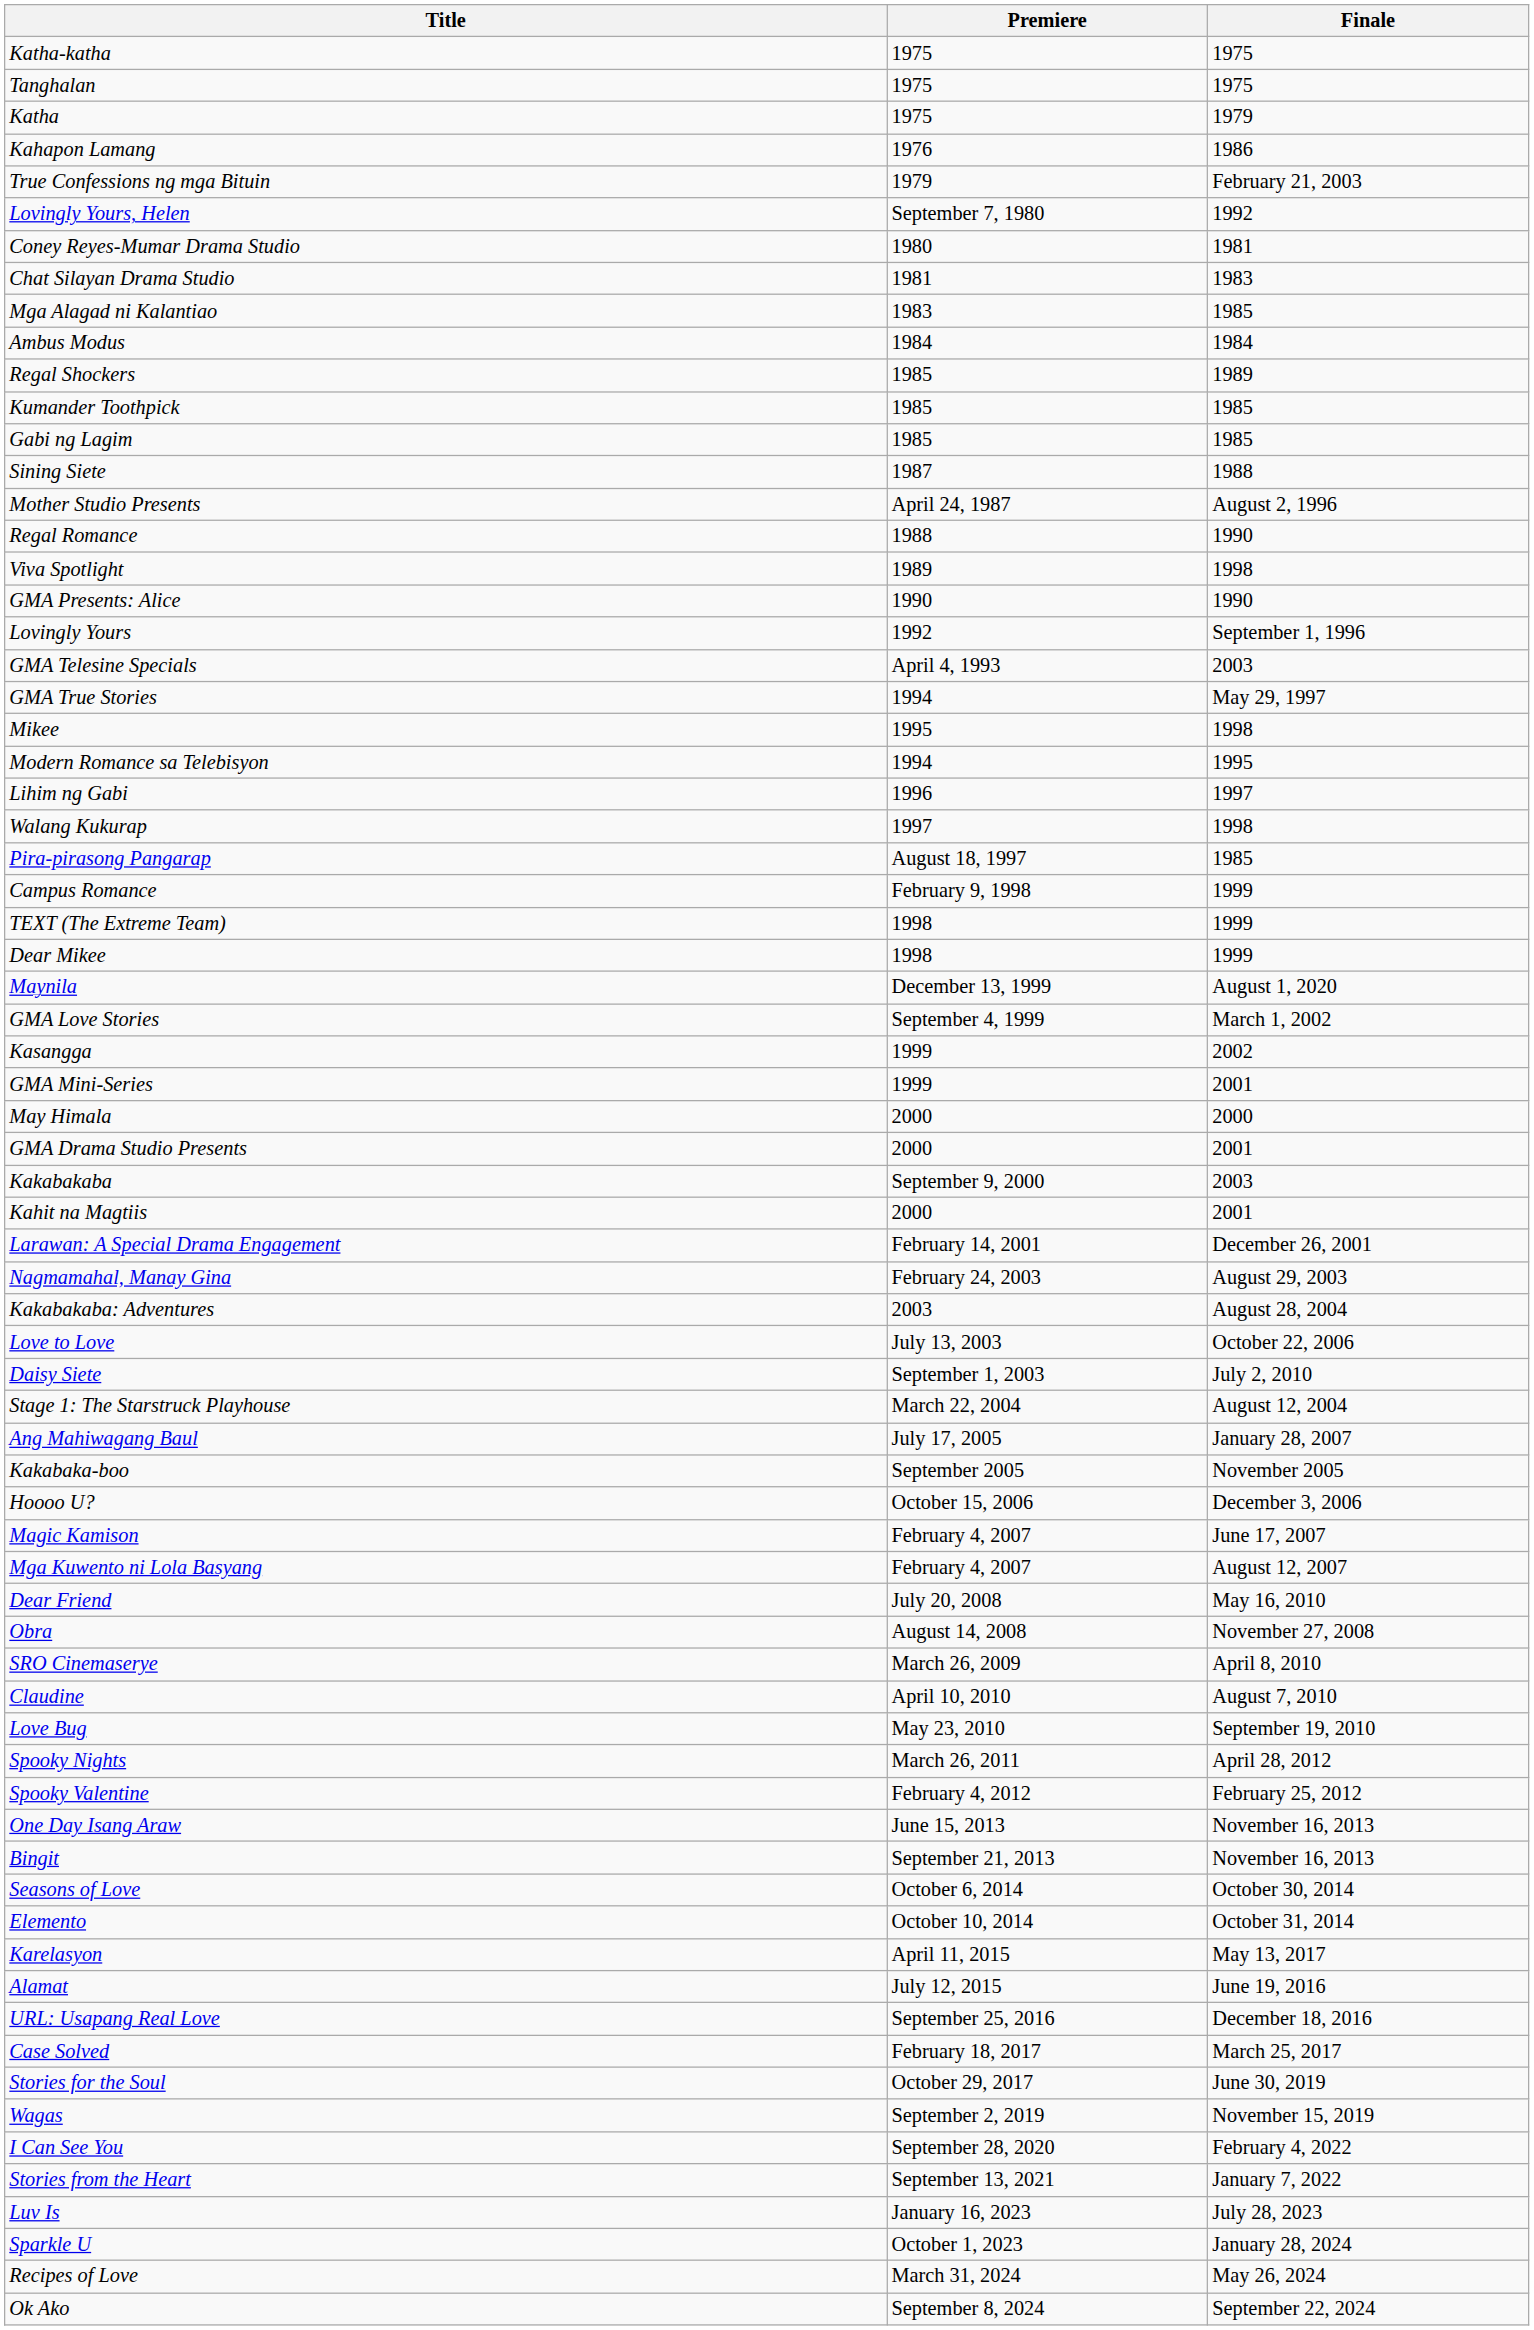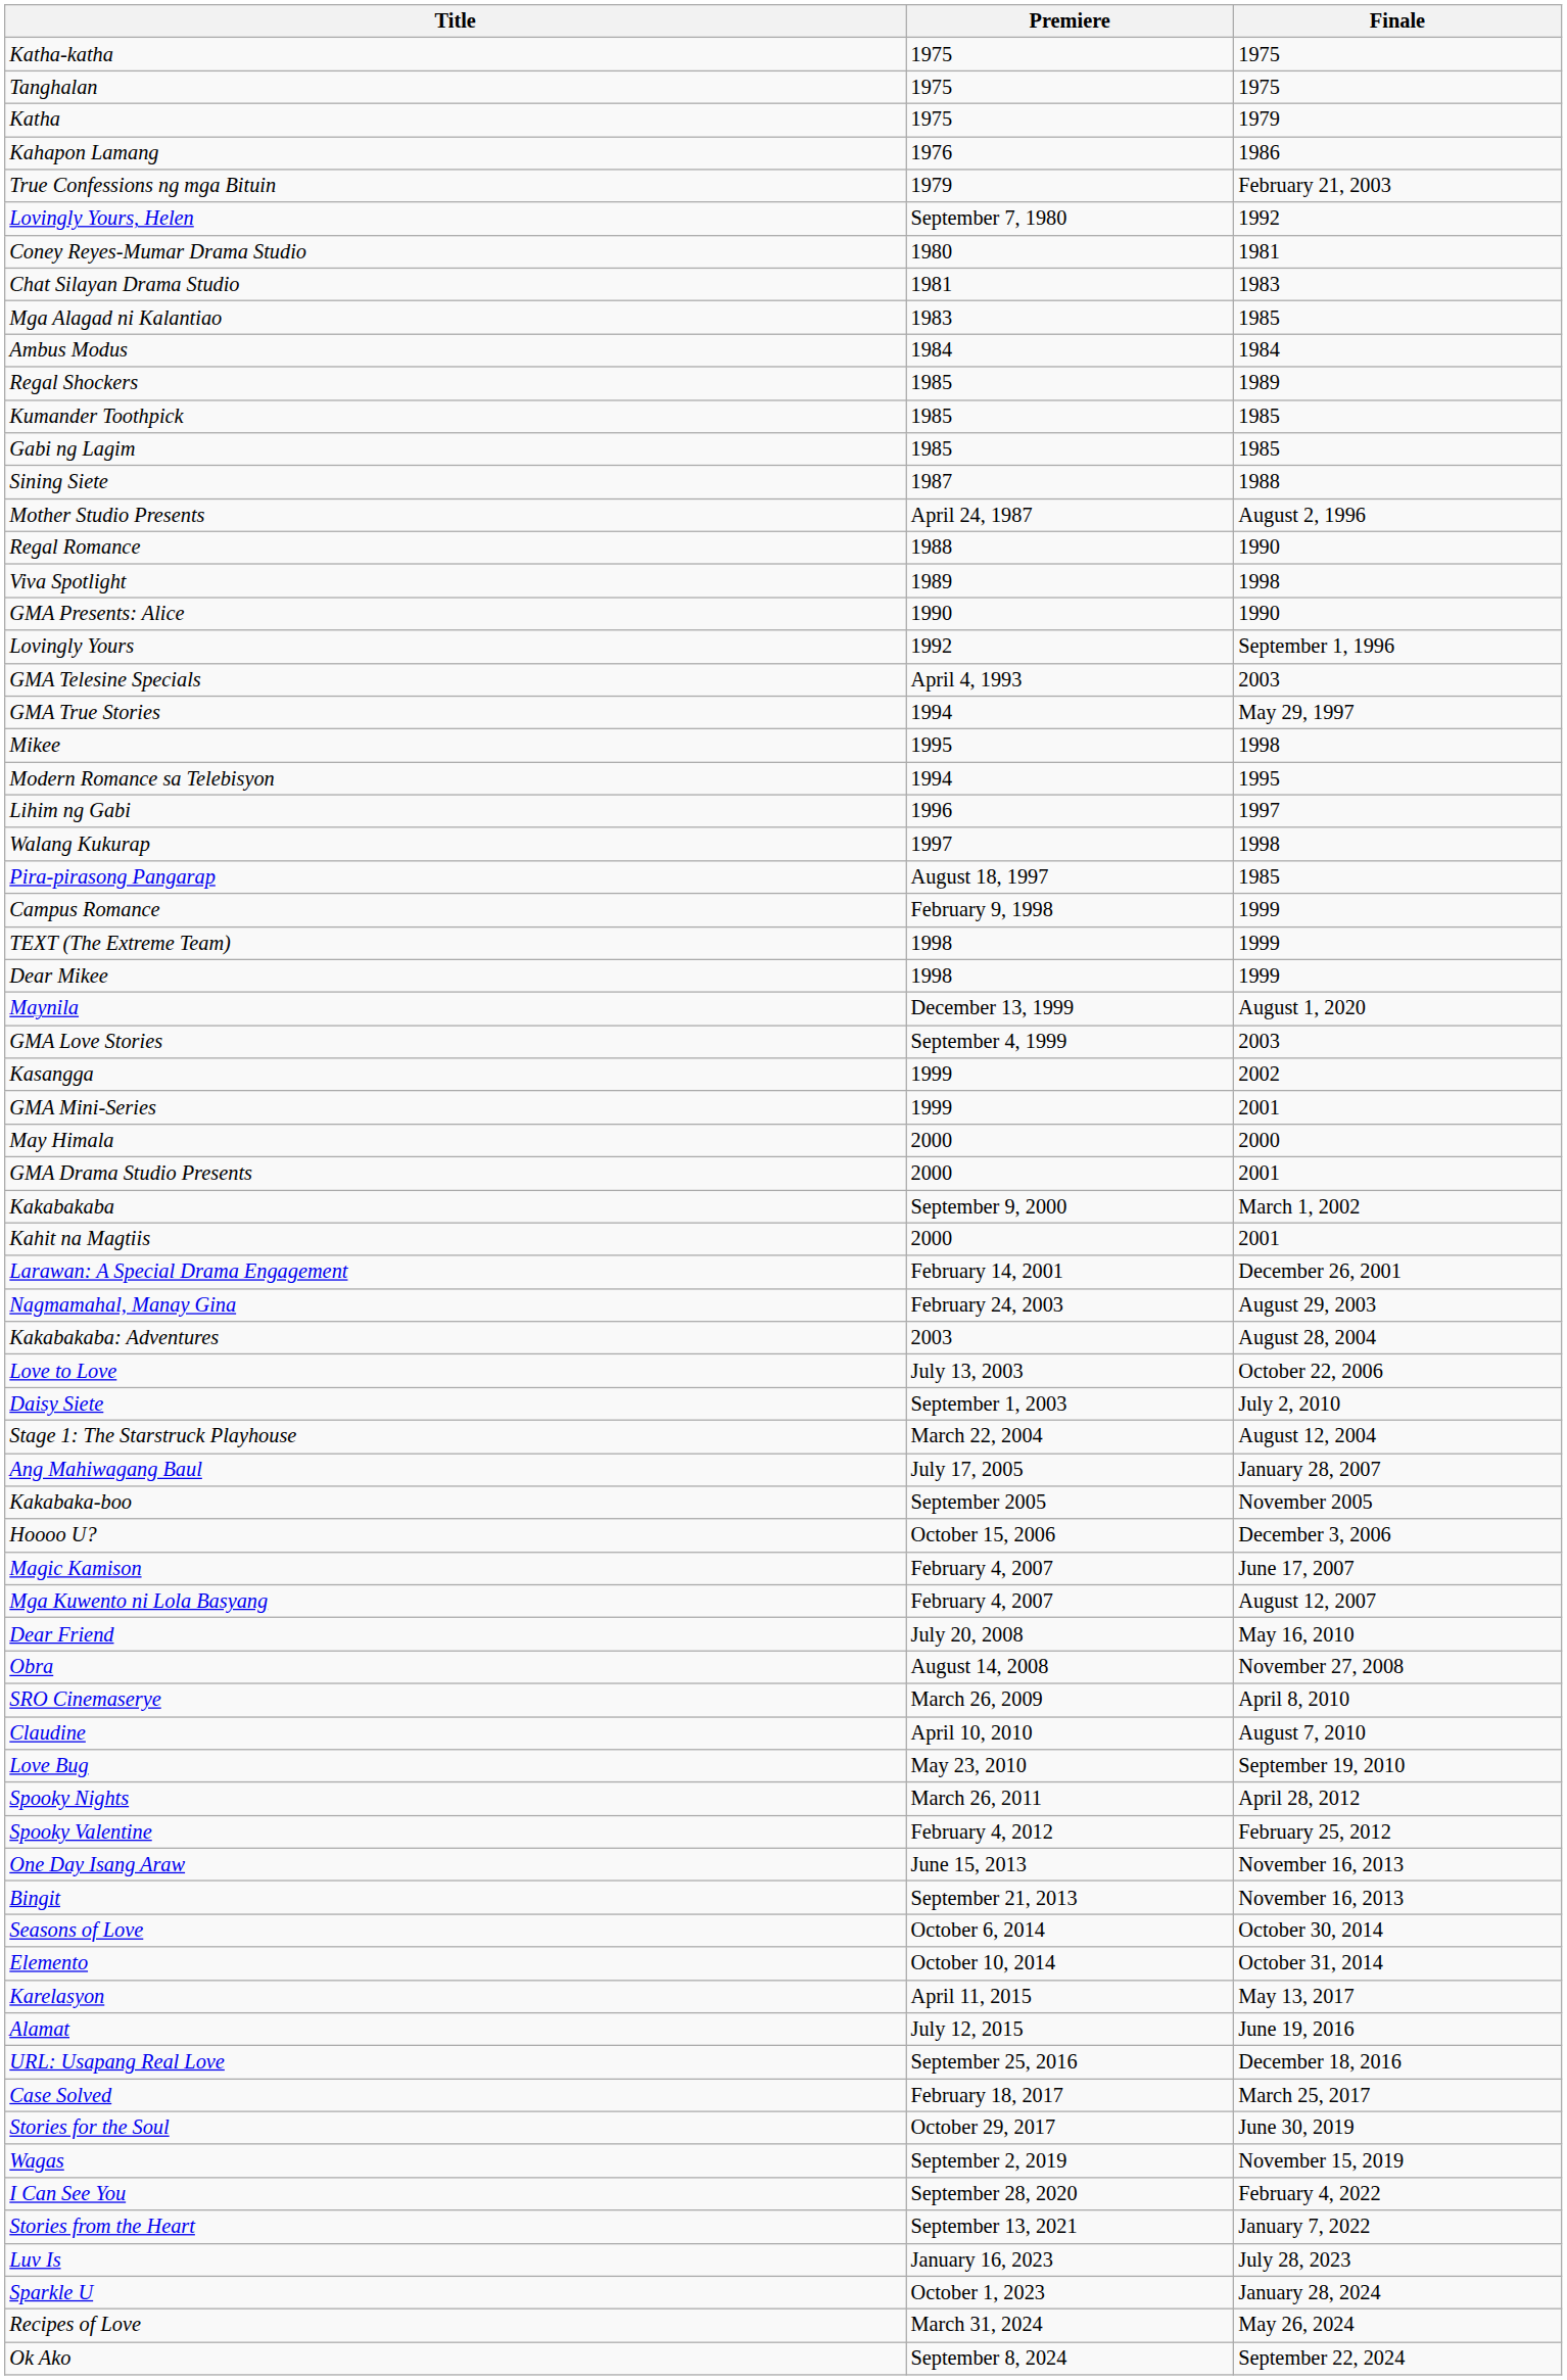GMA Love Stories | Finale: March 1, 2002 -> 2003
Kakabakaba | Finale: 2003 -> March 1, 2002
